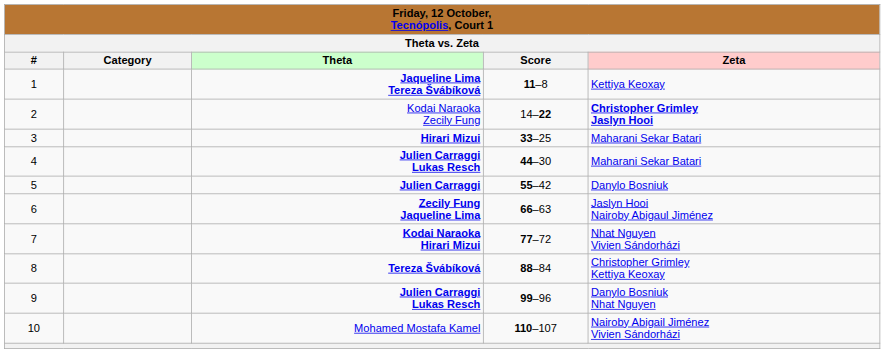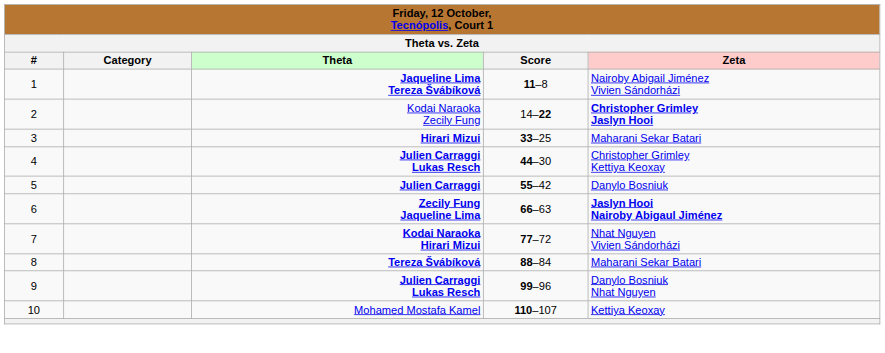Jaqueline Lima Tereza Švábíková | Zeta: Kettiya Keoxay -> Nairoby Abigail Jiménez Vivien Sándorházi
4 / Julien Carraggi Lukas Resch | Zeta: Maharani Sekar Batari -> Christopher Grimley Kettiya Keoxay
Zecily Fung Jaqueline Lima | Zeta: normal -> bold
Tereza Švábíková | Zeta: Christopher Grimley Kettiya Keoxay -> Maharani Sekar Batari
Mohamed Mostafa Kamel | Zeta: Nairoby Abigail Jiménez Vivien Sándorházi -> Kettiya Keoxay
